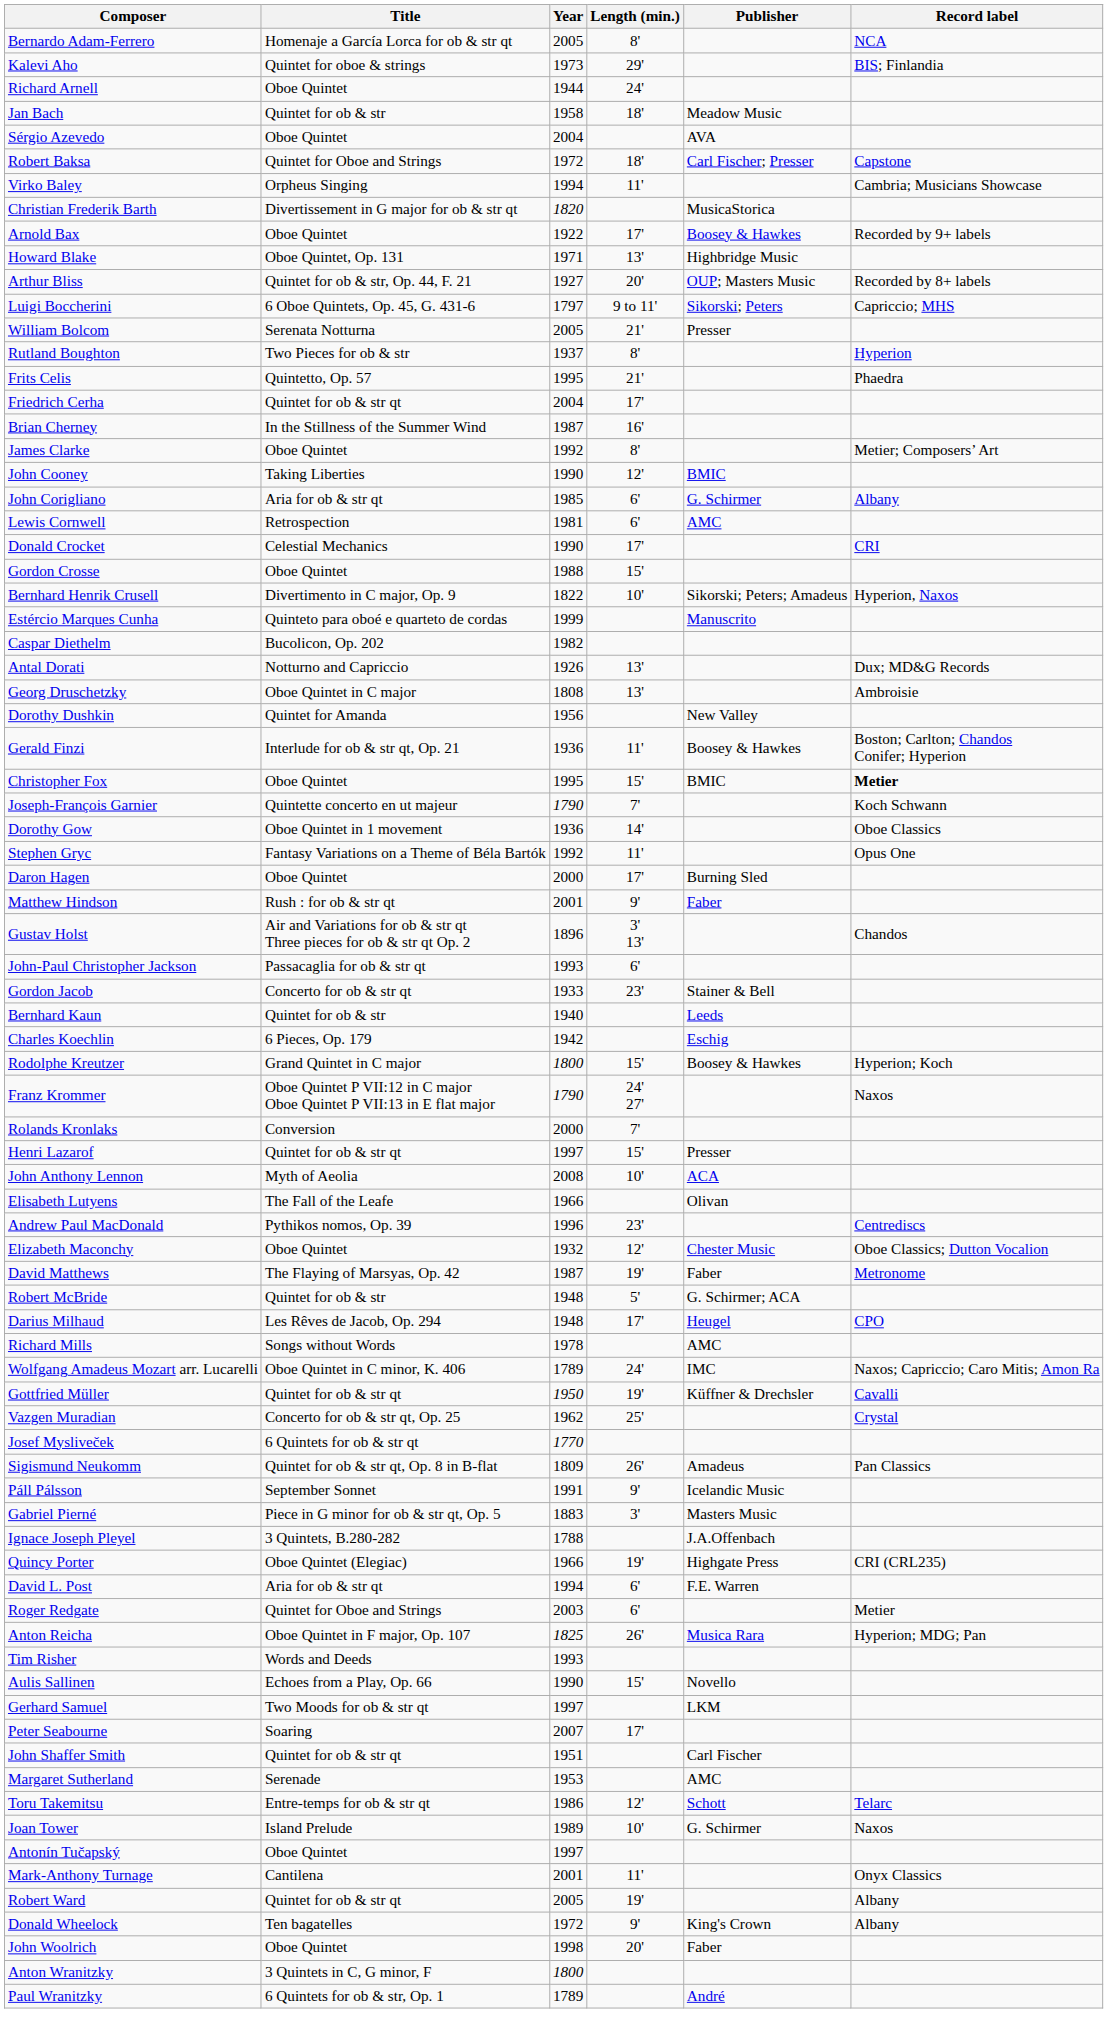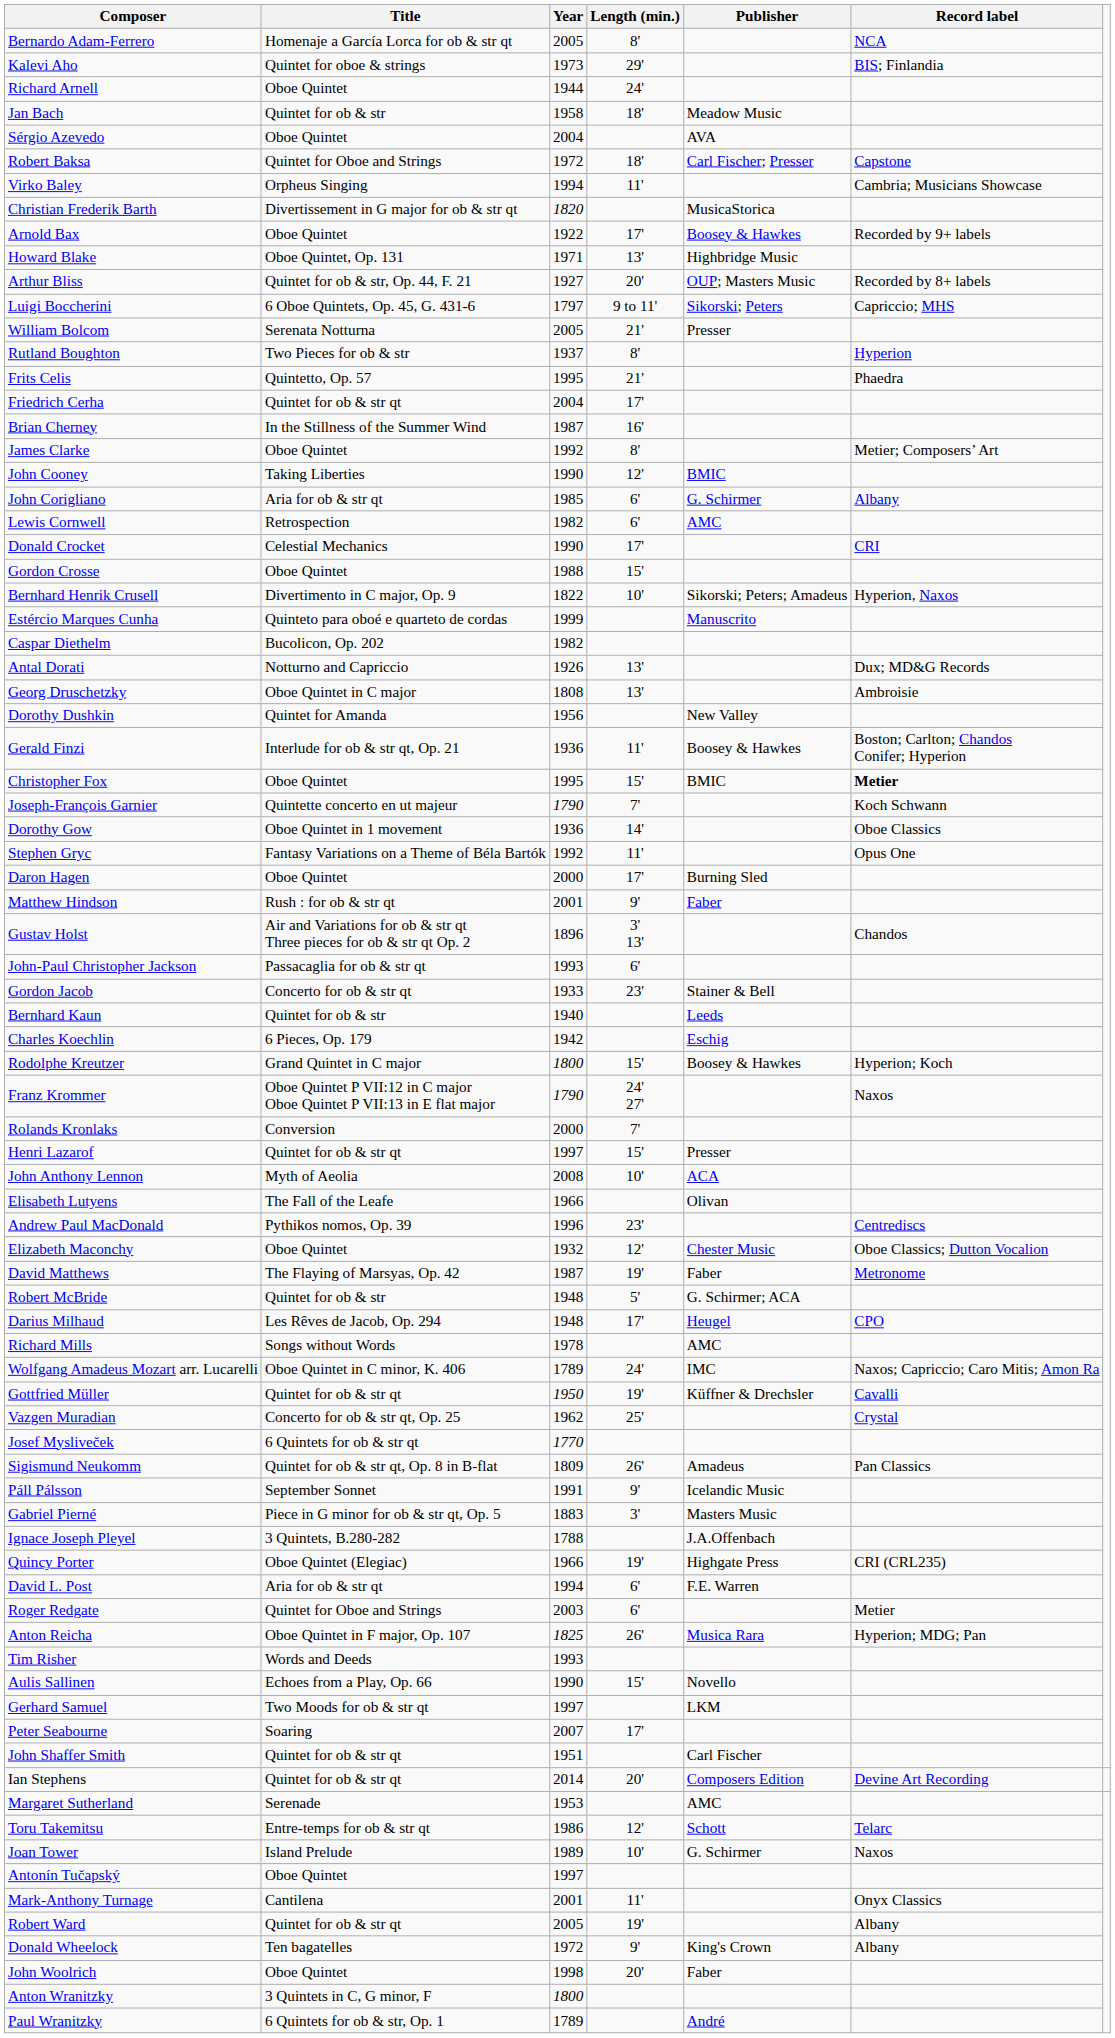Lewis Cornwell | Year: 1981 -> 1982
+ row: Ian Stephens | Quintet for ob & str qt | 2014 | 20' | Composers Edition | Devine Art Recording
